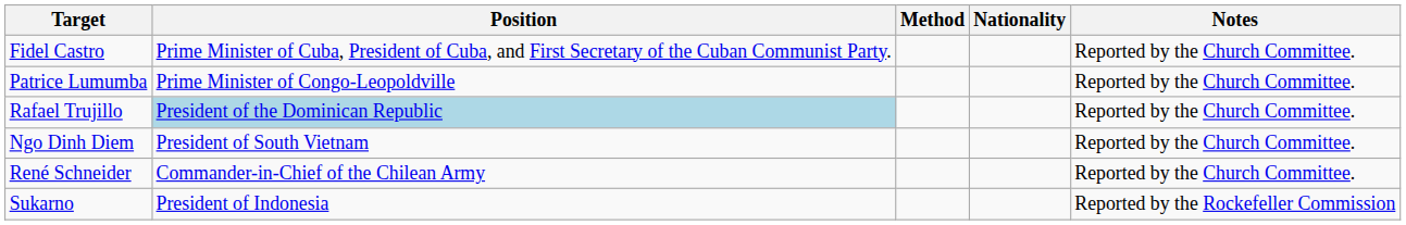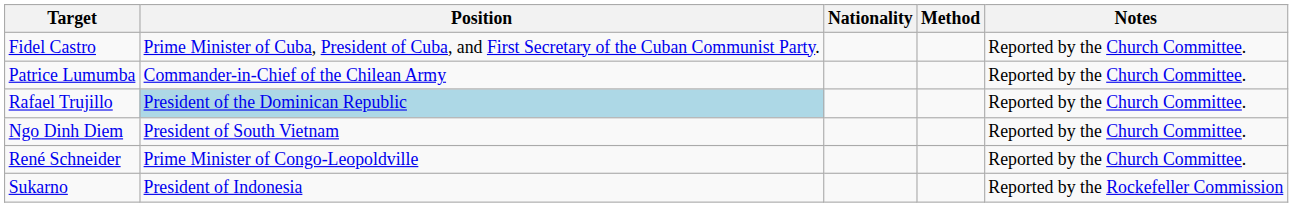columns swapped: Nationality <-> Method
Patrice Lumumba | Position: Prime Minister of Congo-Leopoldville -> Commander-in-Chief of the Chilean Army
René Schneider | Position: Commander-in-Chief of the Chilean Army -> Prime Minister of Congo-Leopoldville
